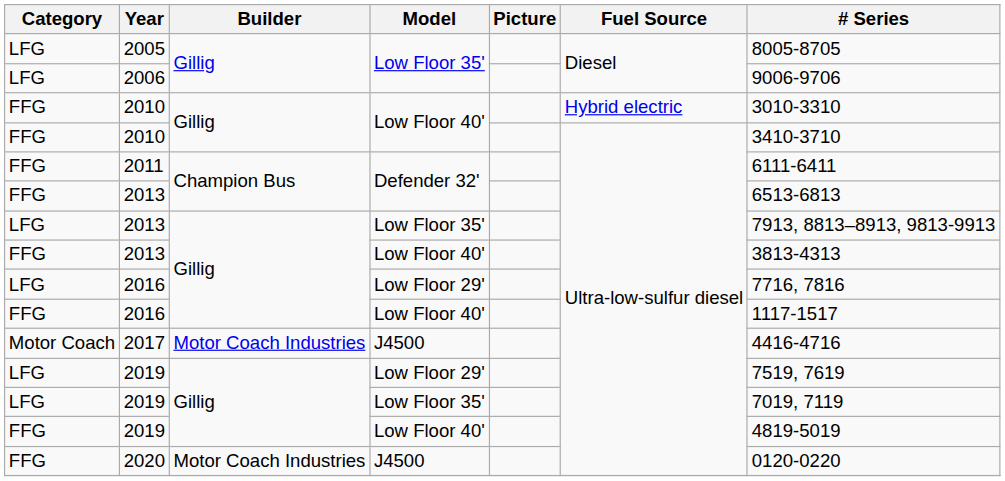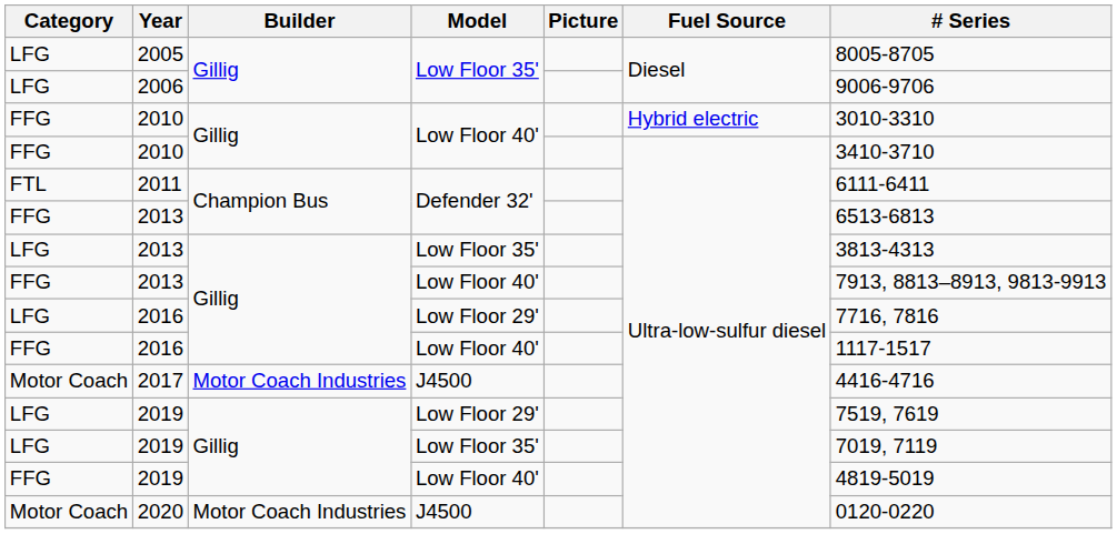2011 | Category: FFG -> FTL
2013 / Low Floor 35' | # Series: 7913, 8813–8913, 9813-9913 -> 3813-4313
2013 / Low Floor 40' | # Series: 3813-4313 -> 7913, 8813–8913, 9813-9913
2020 | Category: FFG -> Motor Coach
